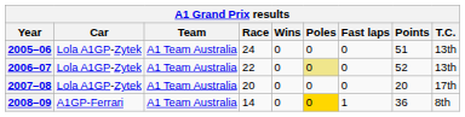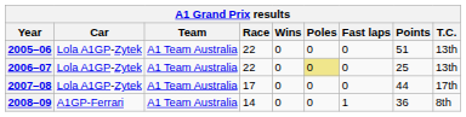2005–06 | Race: 24 -> 22
2006–07 | Points: 52 -> 25
2007–08 | Race: 20 -> 17
2007–08 | Points: 20 -> 44
2008–09 | Poles: gold background -> no background
